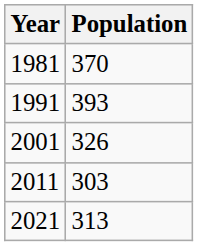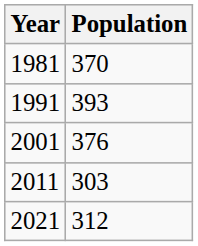2001 | Population: 326 -> 376
2021 | Population: 313 -> 312
